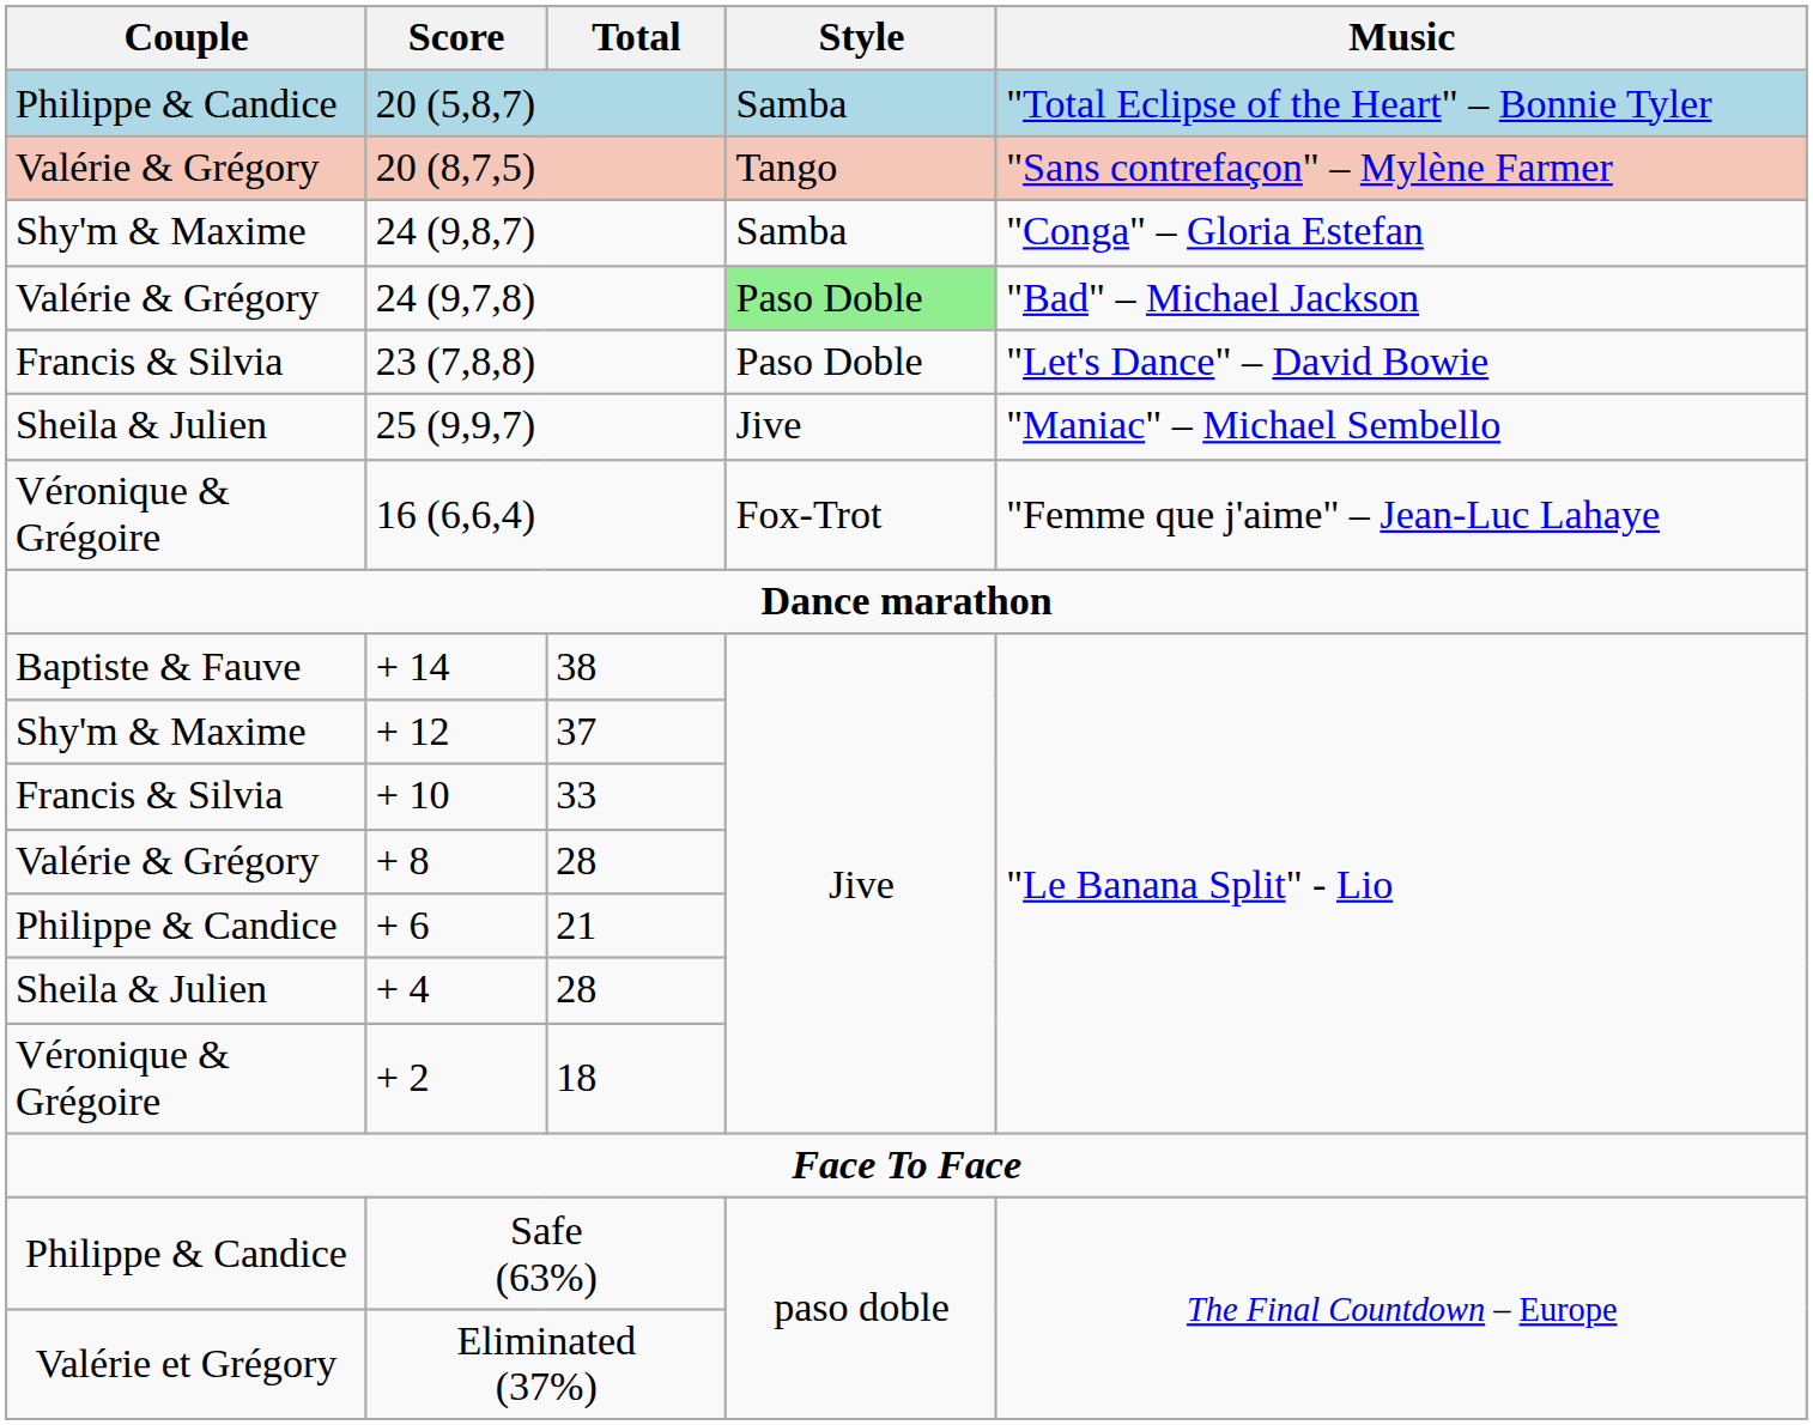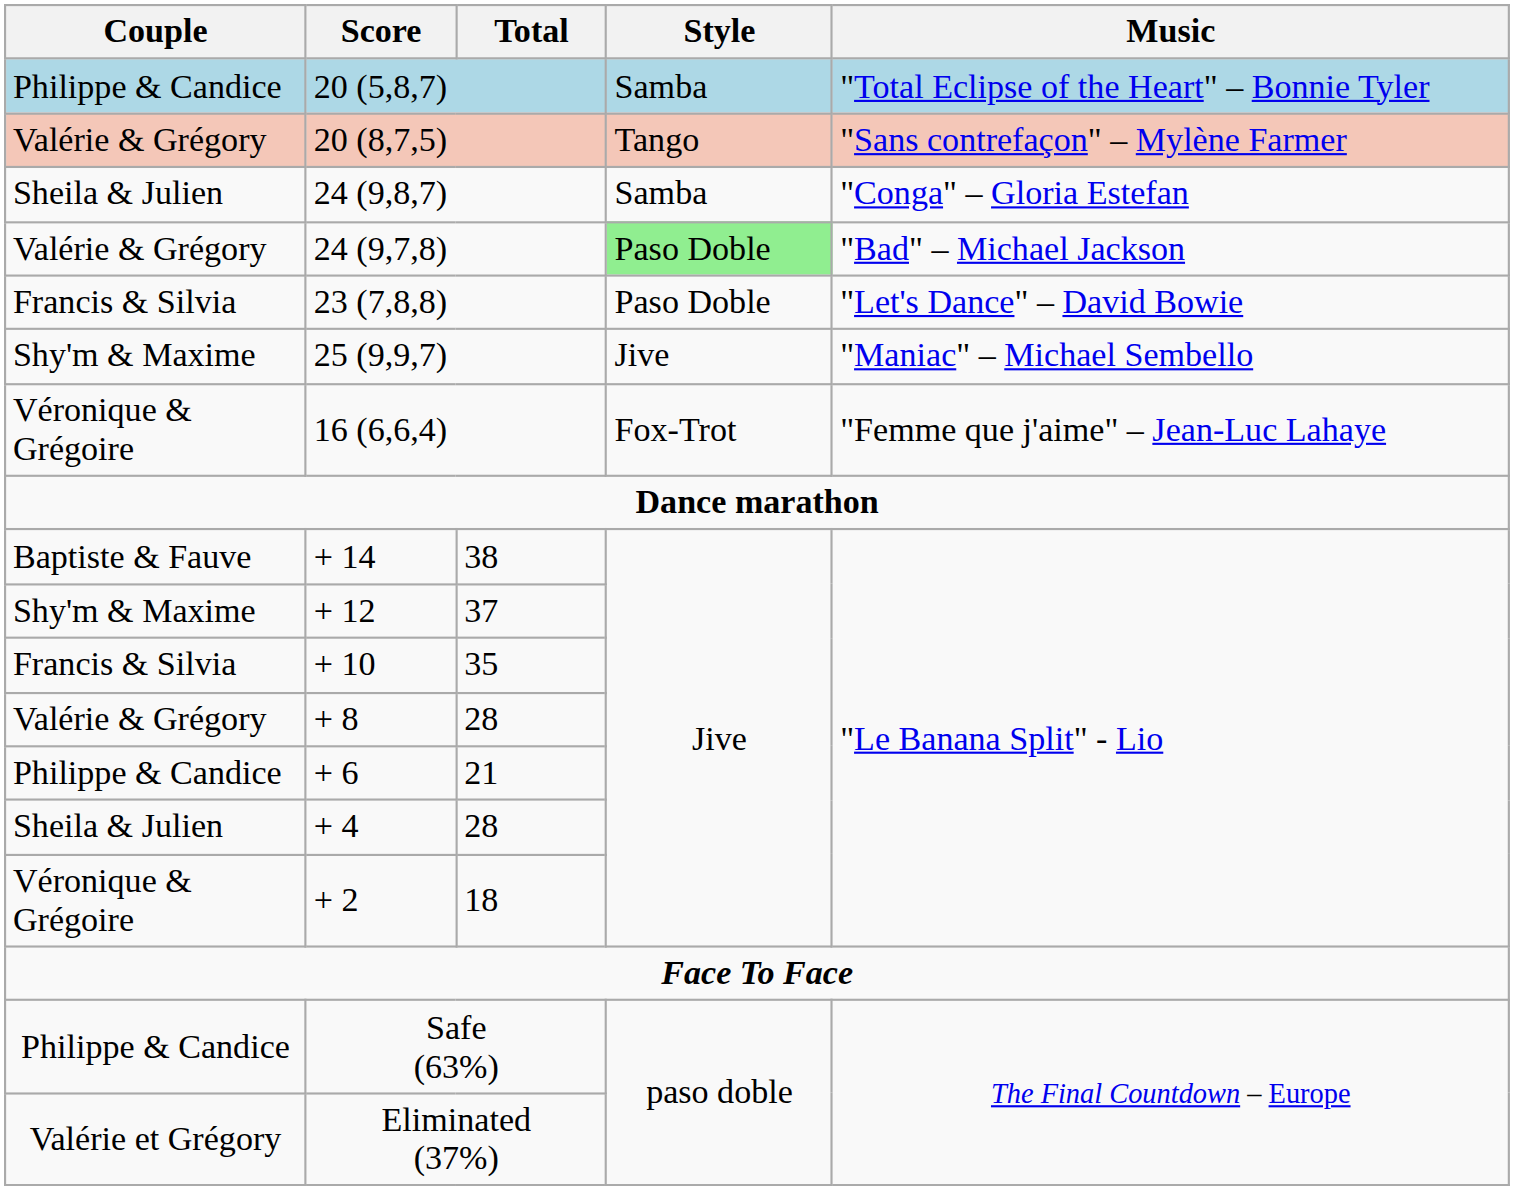24 (9,8,7) | Couple: Shy'm & Maxime -> Sheila & Julien
25 (9,9,7) | Couple: Sheila & Julien -> Shy'm & Maxime
+ 10 | Total: 33 -> 35
